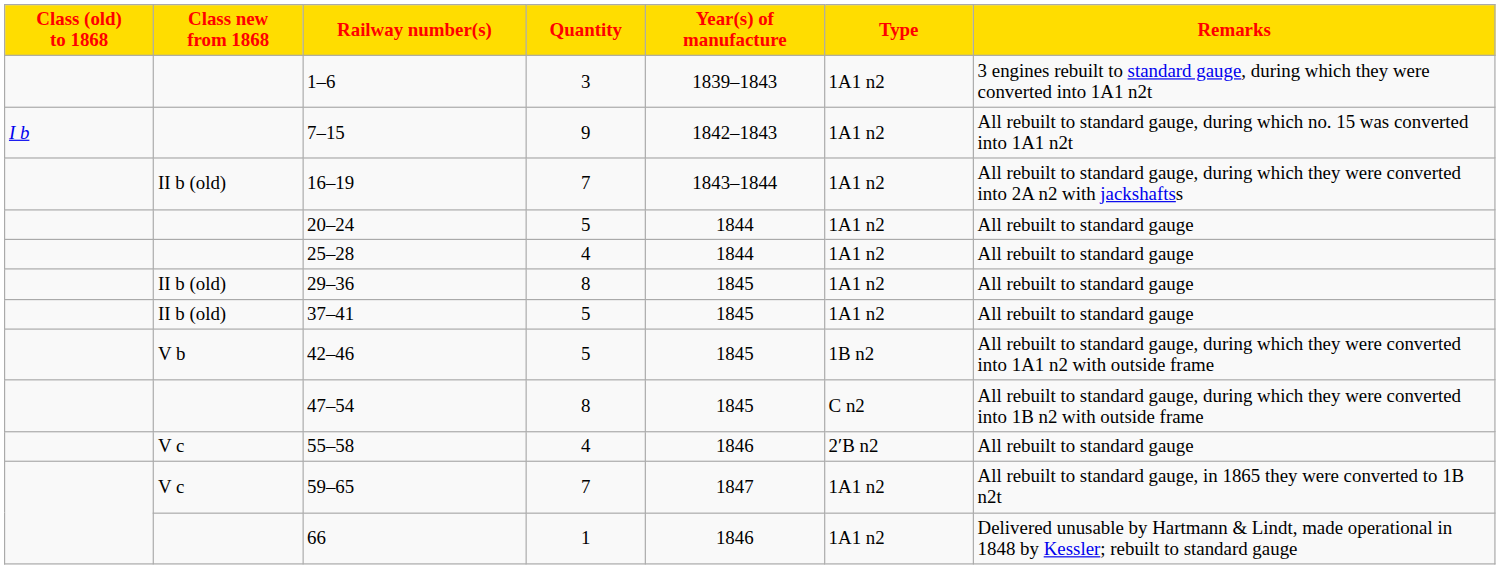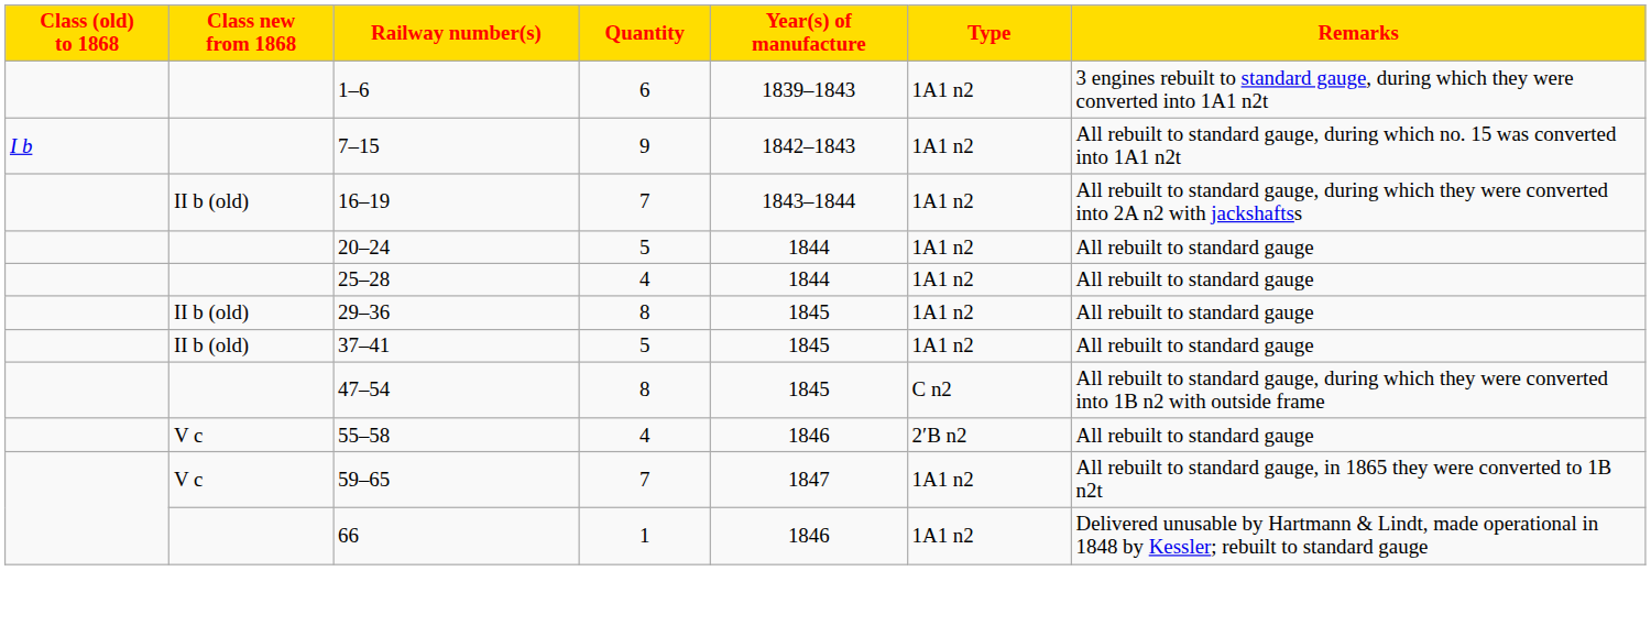1–6 | Quantity: 3 -> 6
- row: V b | 42–46 | 5 | 1845 | 1B n2 | All rebuilt to standard gauge, during which they were converted into 1A1 n2 with outside frame
